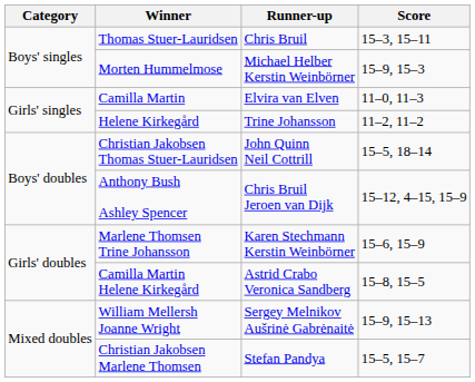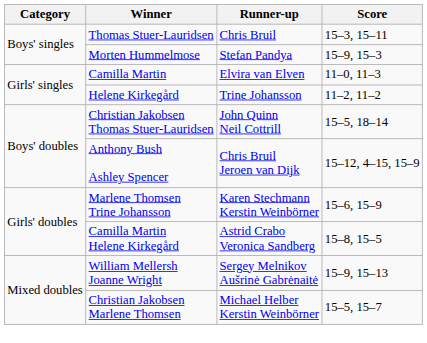Morten Hummelmose | Runner-up: Michael Helber Kerstin Weinbörner -> Stefan Pandya
Christian Jakobsen Marlene Thomsen | Runner-up: Stefan Pandya -> Michael Helber Kerstin Weinbörner
